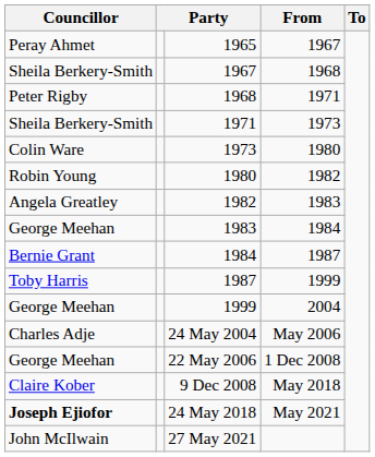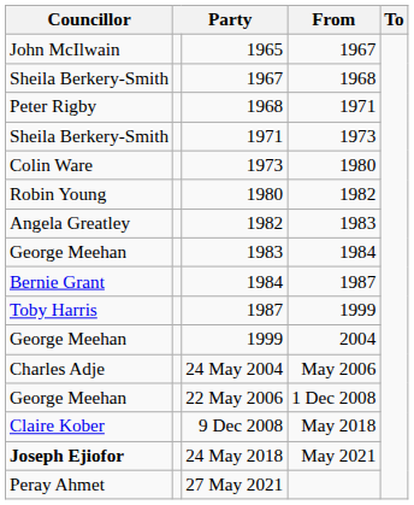1965 | Councillor: Peray Ahmet -> John McIlwain
27 May 2021 | Councillor: John McIlwain -> Peray Ahmet
